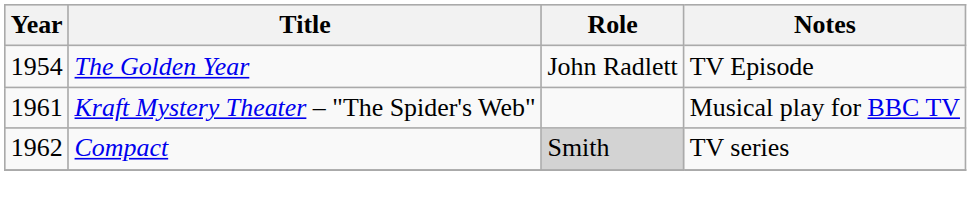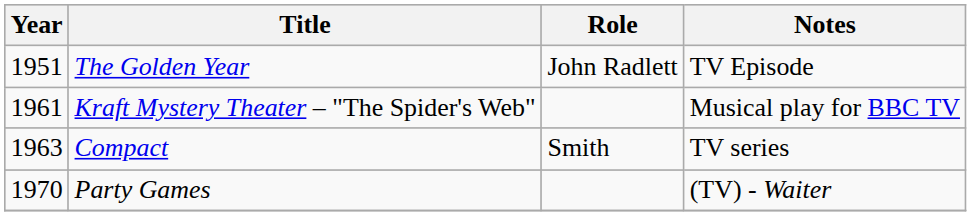The Golden Year | Year: 1954 -> 1951
Compact | Year: 1962 -> 1963
Compact | Role: lightgrey background -> no background
+ row: 1970 | Party Games | (TV) - Waiter
